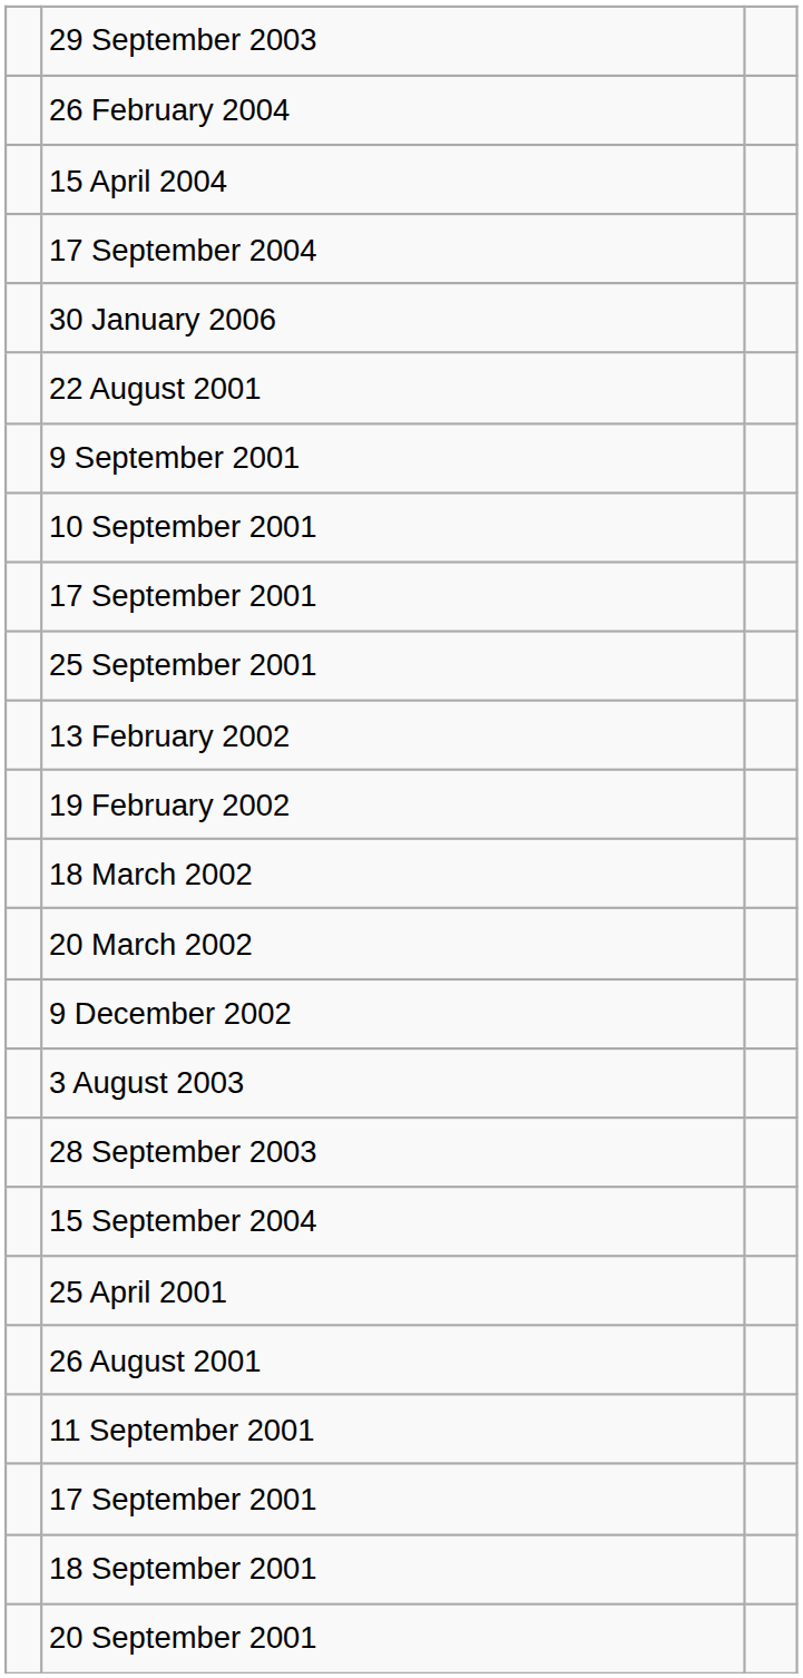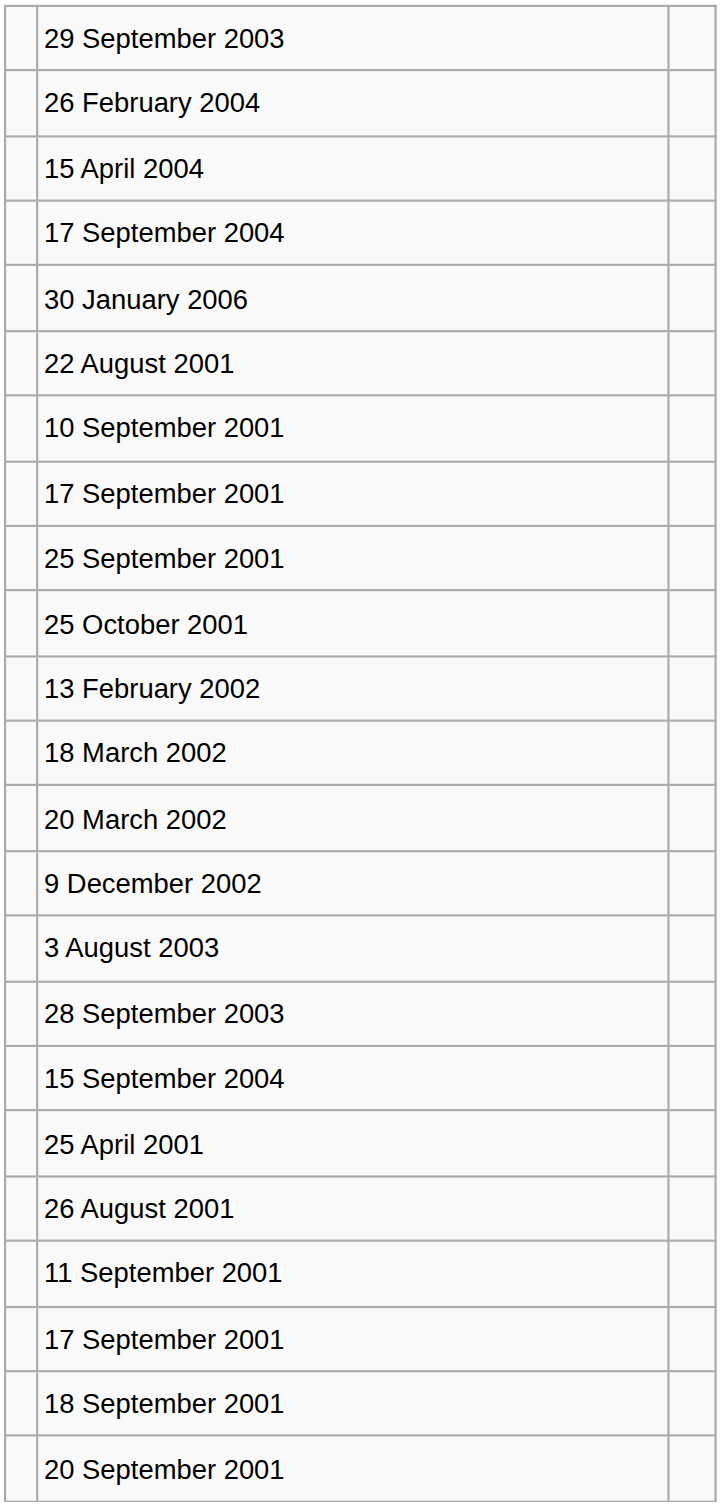- row: 9 September 2001
+ row: 25 October 2001
- row: 19 February 2002
